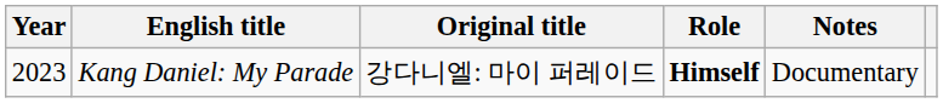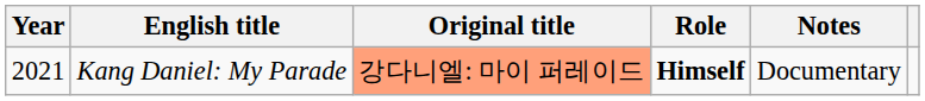Kang Daniel: My Parade | Year: 2023 -> 2021
Kang Daniel: My Parade | Original title: no background -> lightsalmon background
